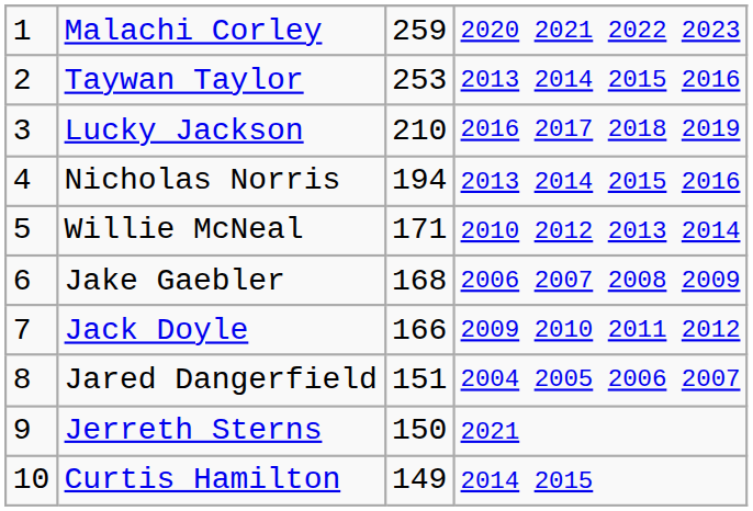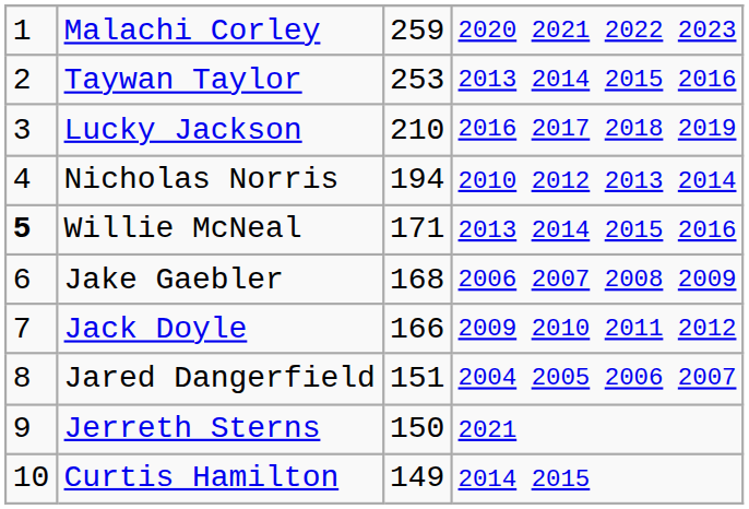Nicholas Norris | column 4: 2013 2014 2015 2016 -> 2010 2012 2013 2014
Willie McNeal | column 1: normal -> bold
Willie McNeal | column 4: 2010 2012 2013 2014 -> 2013 2014 2015 2016
